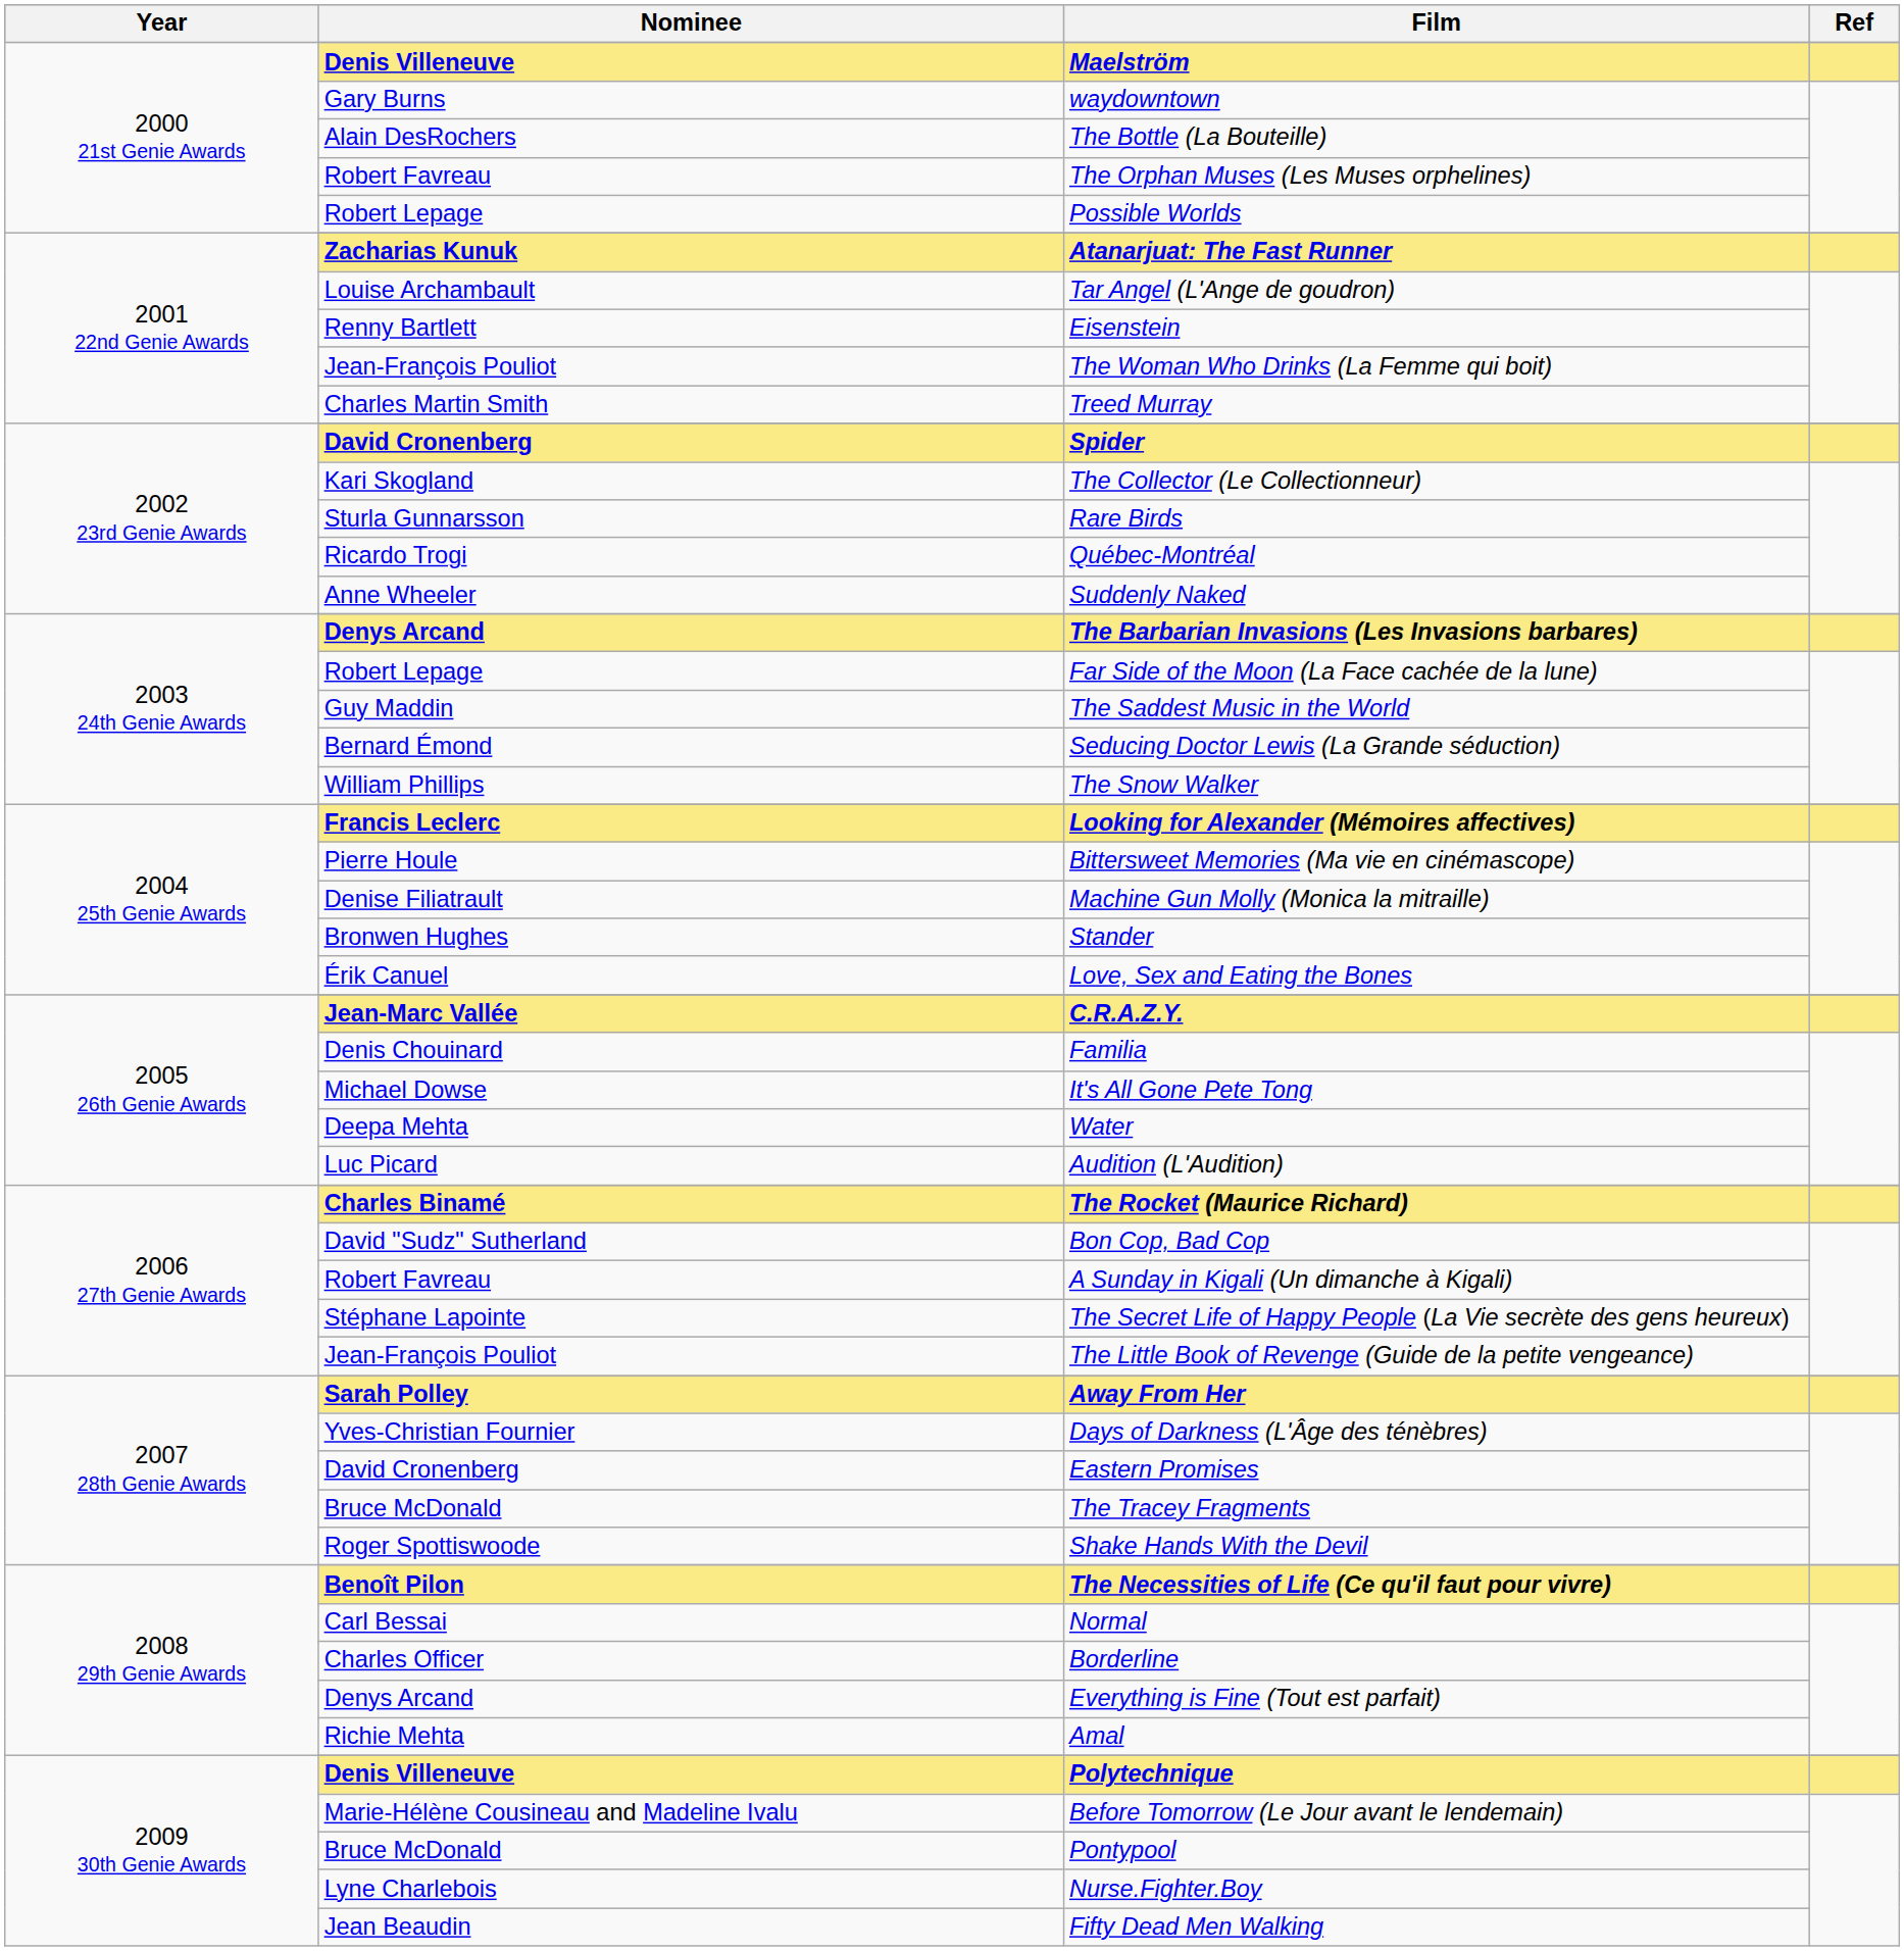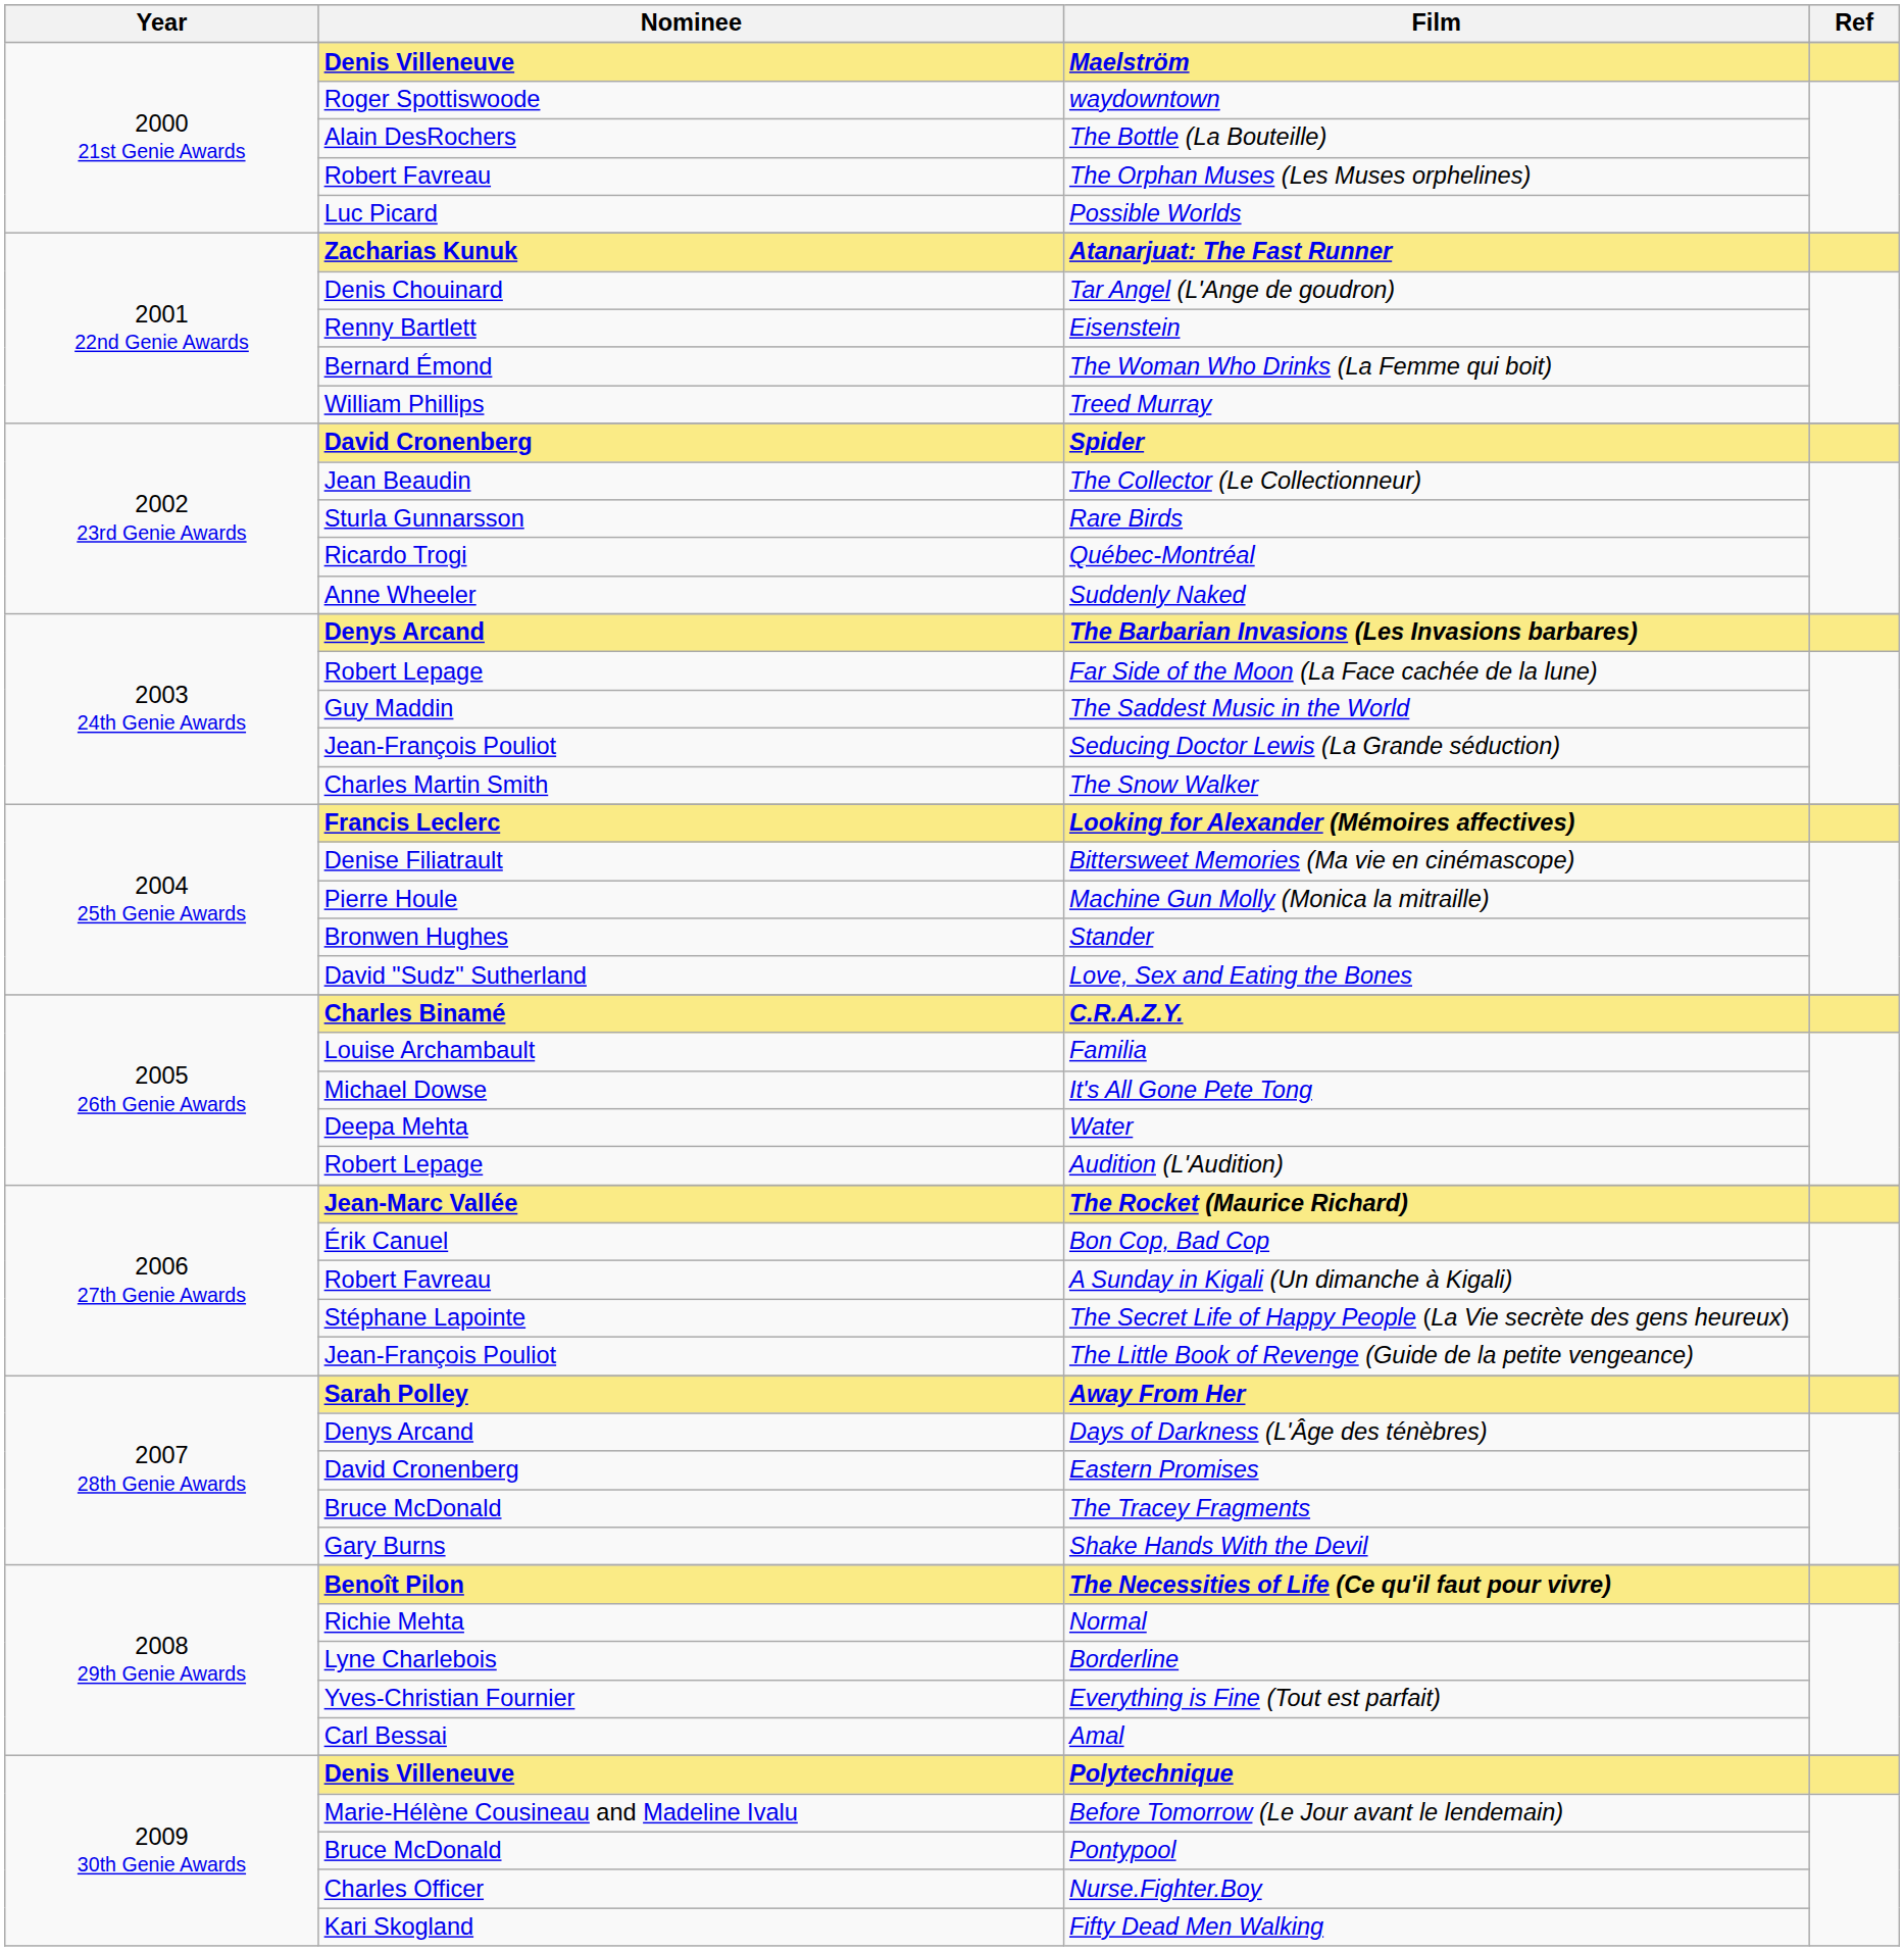waydowntown | Nominee: Gary Burns -> Roger Spottiswoode
Possible Worlds | Nominee: Robert Lepage -> Luc Picard
Tar Angel (L'Ange de goudron) | Nominee: Louise Archambault -> Denis Chouinard
The Woman Who Drinks (La Femme qui boit) | Nominee: Jean-François Pouliot -> Bernard Émond
Treed Murray | Nominee: Charles Martin Smith -> William Phillips
The Collector (Le Collectionneur) | Nominee: Kari Skogland -> Jean Beaudin
Seducing Doctor Lewis (La Grande séduction) | Nominee: Bernard Émond -> Jean-François Pouliot
The Snow Walker | Nominee: William Phillips -> Charles Martin Smith
Bittersweet Memories (Ma vie en cinémascope) | Nominee: Pierre Houle -> Denise Filiatrault
Machine Gun Molly (Monica la mitraille) | Nominee: Denise Filiatrault -> Pierre Houle
Love, Sex and Eating the Bones | Nominee: Érik Canuel -> David "Sudz" Sutherland
C.R.A.Z.Y. | Nominee: Jean-Marc Vallée -> Charles Binamé
Familia | Nominee: Denis Chouinard -> Louise Archambault
Audition (L'Audition) | Nominee: Luc Picard -> Robert Lepage
The Rocket (Maurice Richard) | Nominee: Charles Binamé -> Jean-Marc Vallée
Bon Cop, Bad Cop | Nominee: David "Sudz" Sutherland -> Érik Canuel
Days of Darkness (L'Âge des ténèbres) | Nominee: Yves-Christian Fournier -> Denys Arcand
Shake Hands With the Devil | Nominee: Roger Spottiswoode -> Gary Burns
Normal | Nominee: Carl Bessai -> Richie Mehta
Borderline | Nominee: Charles Officer -> Lyne Charlebois
Everything is Fine (Tout est parfait) | Nominee: Denys Arcand -> Yves-Christian Fournier
Amal | Nominee: Richie Mehta -> Carl Bessai
Nurse.Fighter.Boy | Nominee: Lyne Charlebois -> Charles Officer
Fifty Dead Men Walking | Nominee: Jean Beaudin -> Kari Skogland
